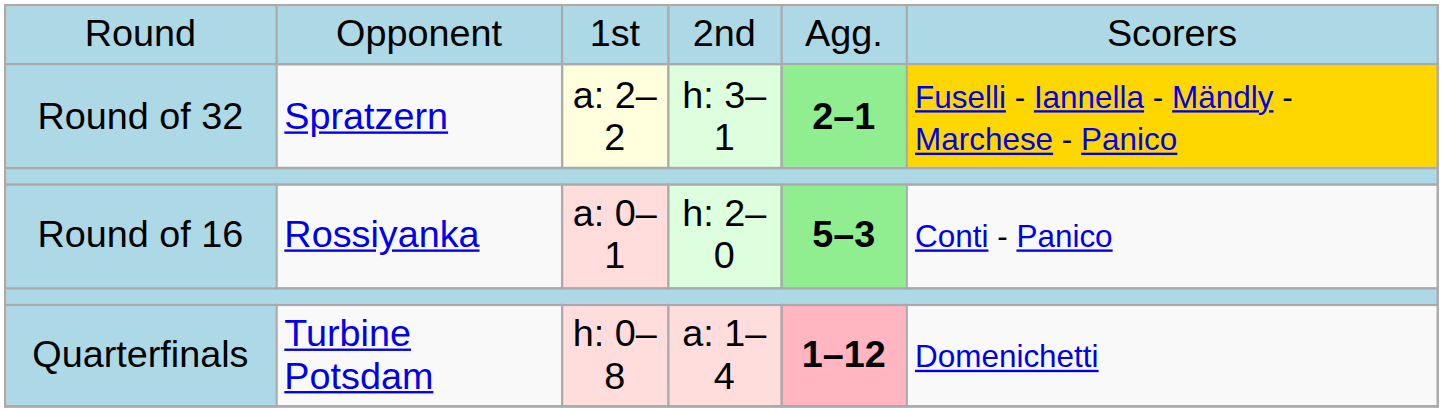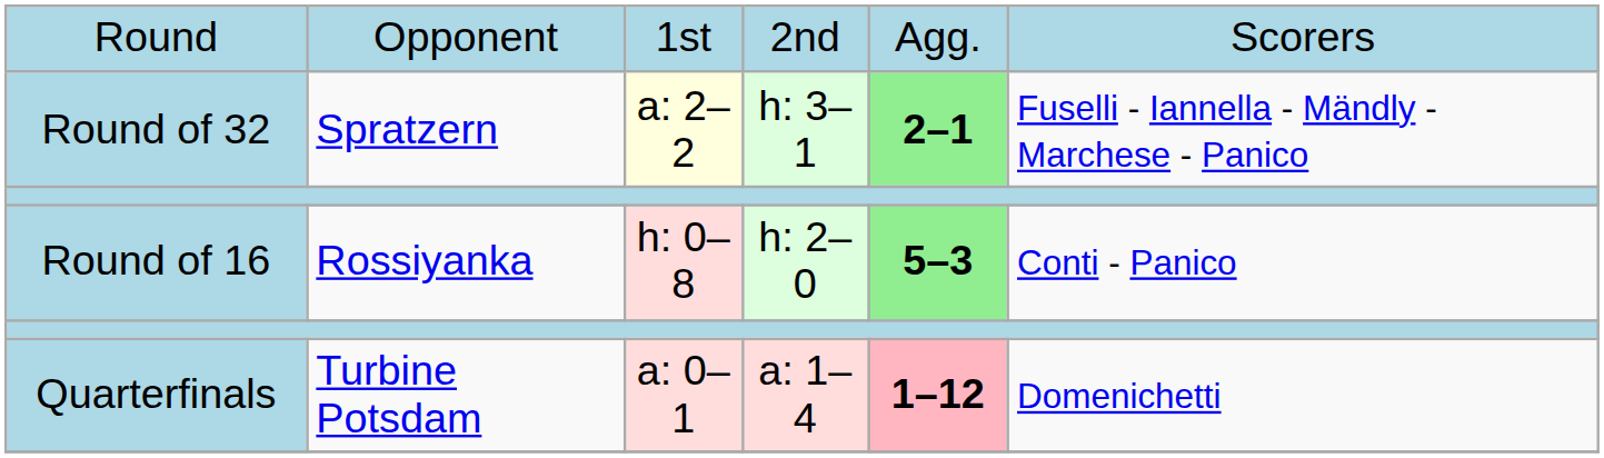Round of 32 | column 6: gold background -> no background
Round of 16 | column 3: a: 0–1 -> h: 0–8
Quarterfinals | column 3: h: 0–8 -> a: 0–1
